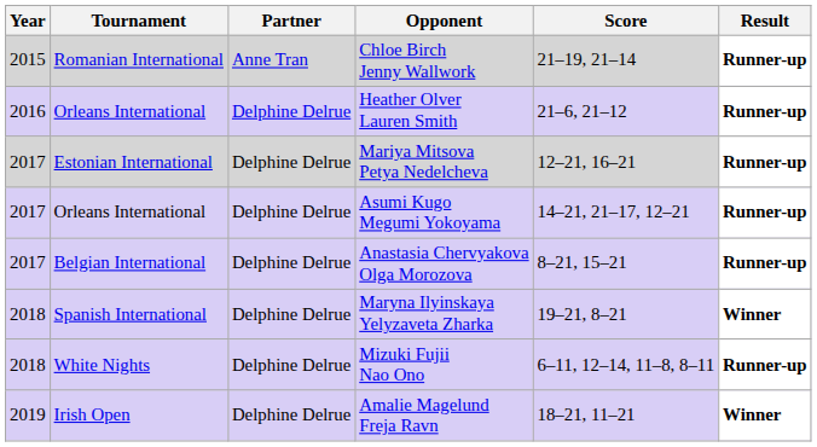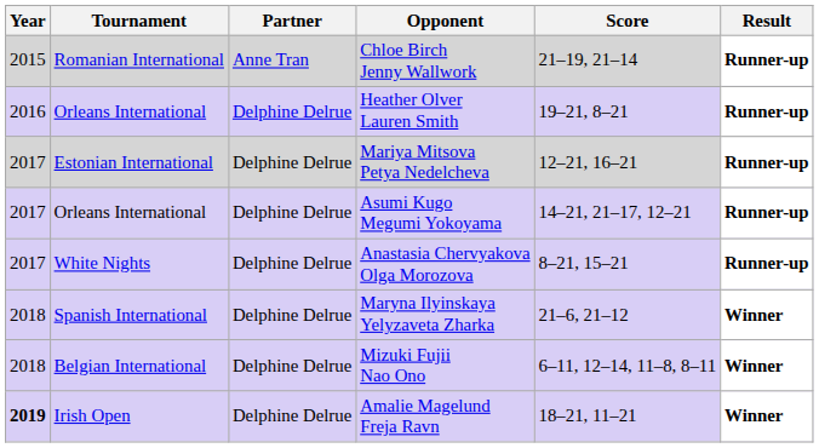Heather Olver Lauren Smith | Score: 21–6, 21–12 -> 19–21, 8–21
Anastasia Chervyakova Olga Morozova | Tournament: Belgian International -> White Nights
Maryna Ilyinskaya Yelyzaveta Zharka | Score: 19–21, 8–21 -> 21–6, 21–12
Mizuki Fujii Nao Ono | Tournament: White Nights -> Belgian International
Mizuki Fujii Nao Ono | Result: Runner-up -> Winner
Amalie Magelund Freja Ravn | Year: normal -> bold
